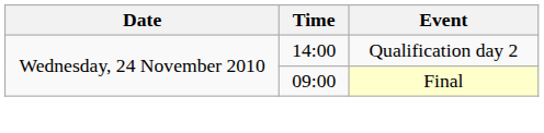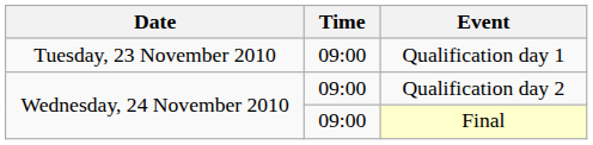+ row: Tuesday, 23 November 2010 | 09:00 | Qualification day 1
Qualification day 2 | Time: 14:00 -> 09:00
